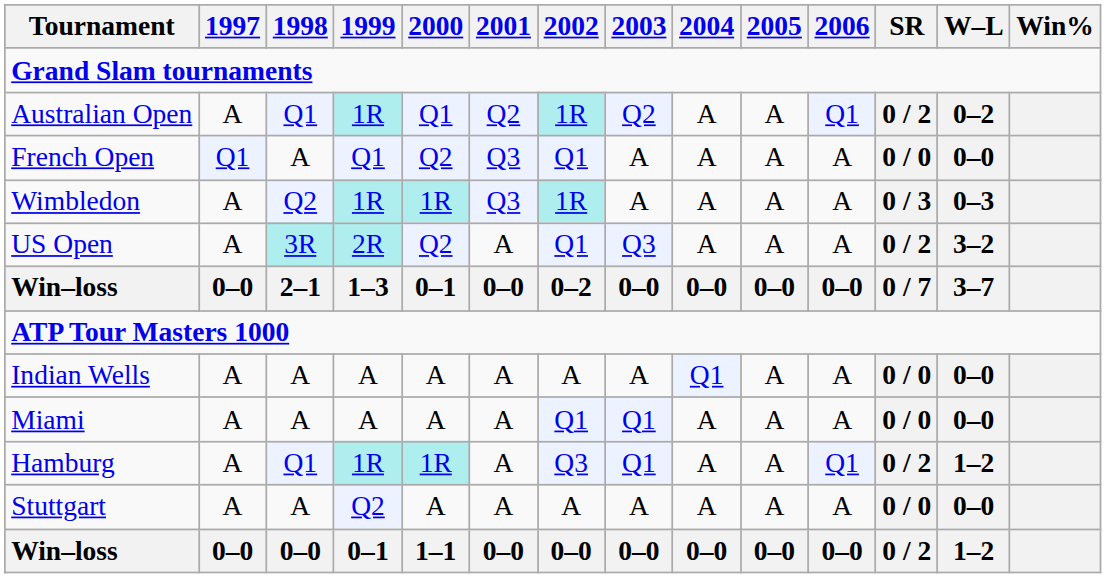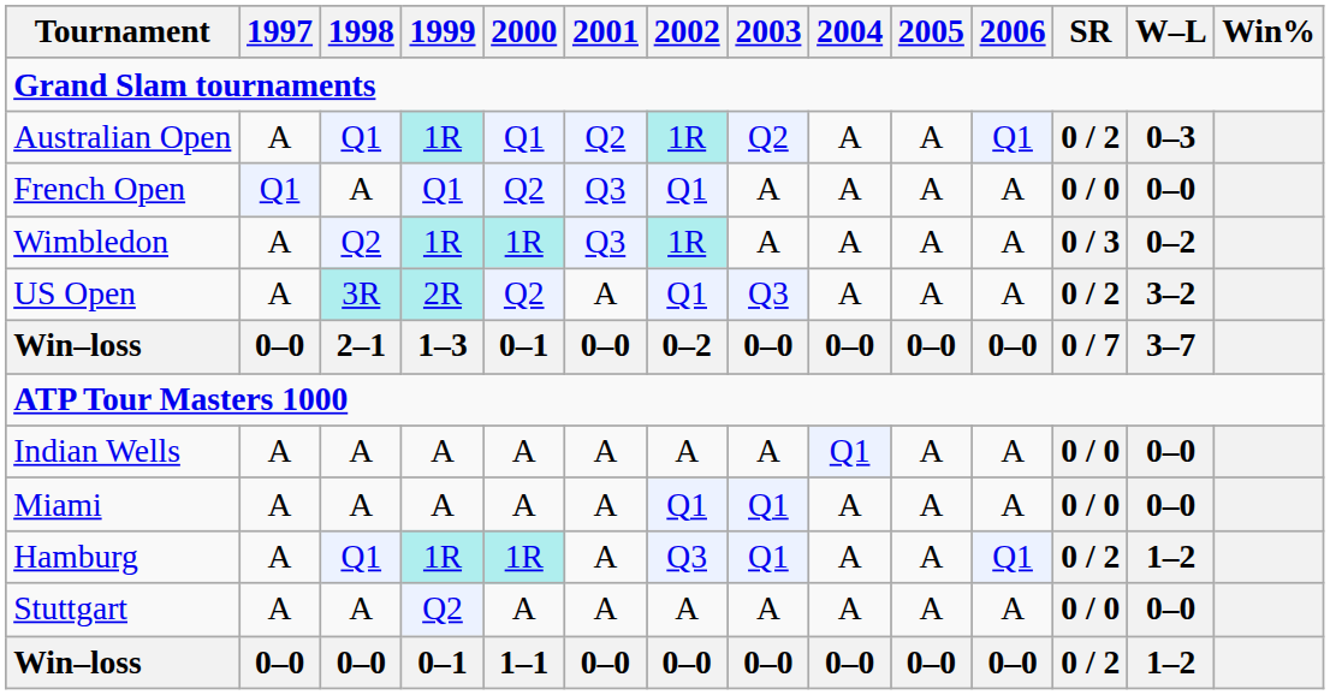Australian Open | W–L: 0–2 -> 0–3
Wimbledon | W–L: 0–3 -> 0–2
